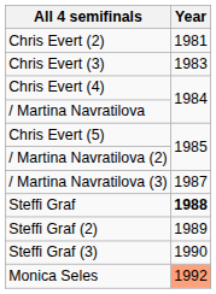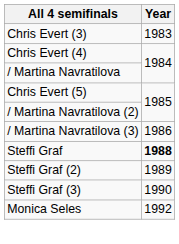- row: Chris Evert (2) | 1981
/ Martina Navratilova (3) | Year: 1987 -> 1986
Monica Seles | Year: lightsalmon background -> no background
